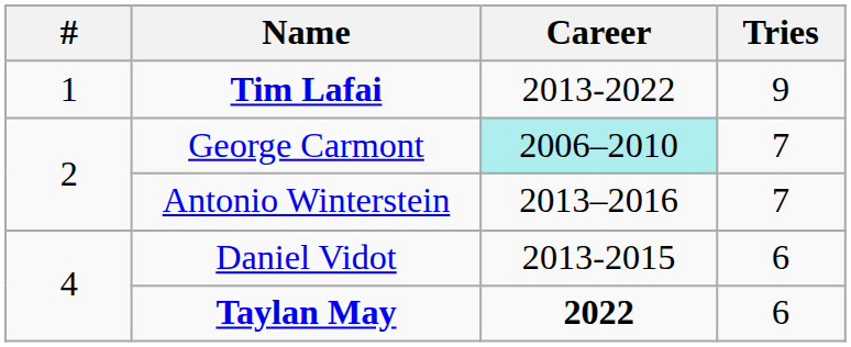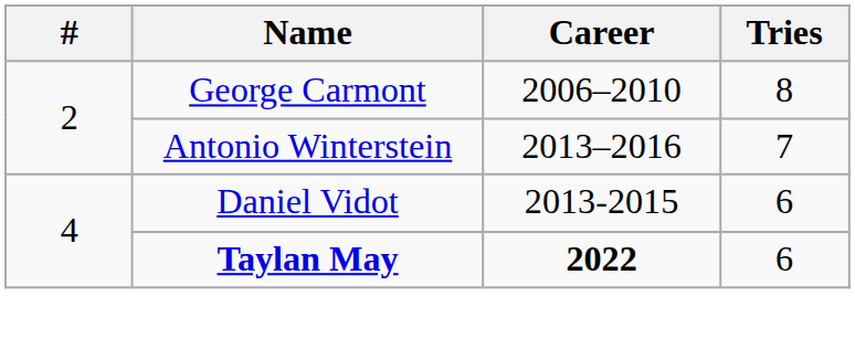- row: 1 | Tim Lafai | 2013-2022 | 9
George Carmont | Career: paleturquoise background -> no background
George Carmont | Tries: 7 -> 8
